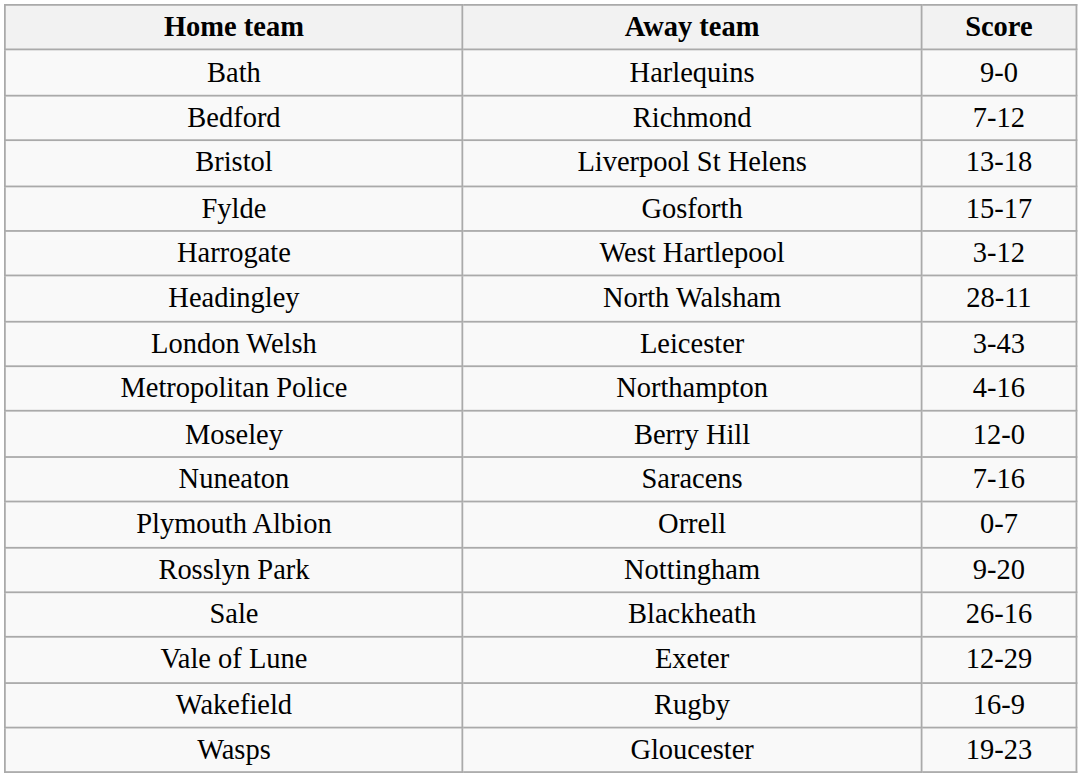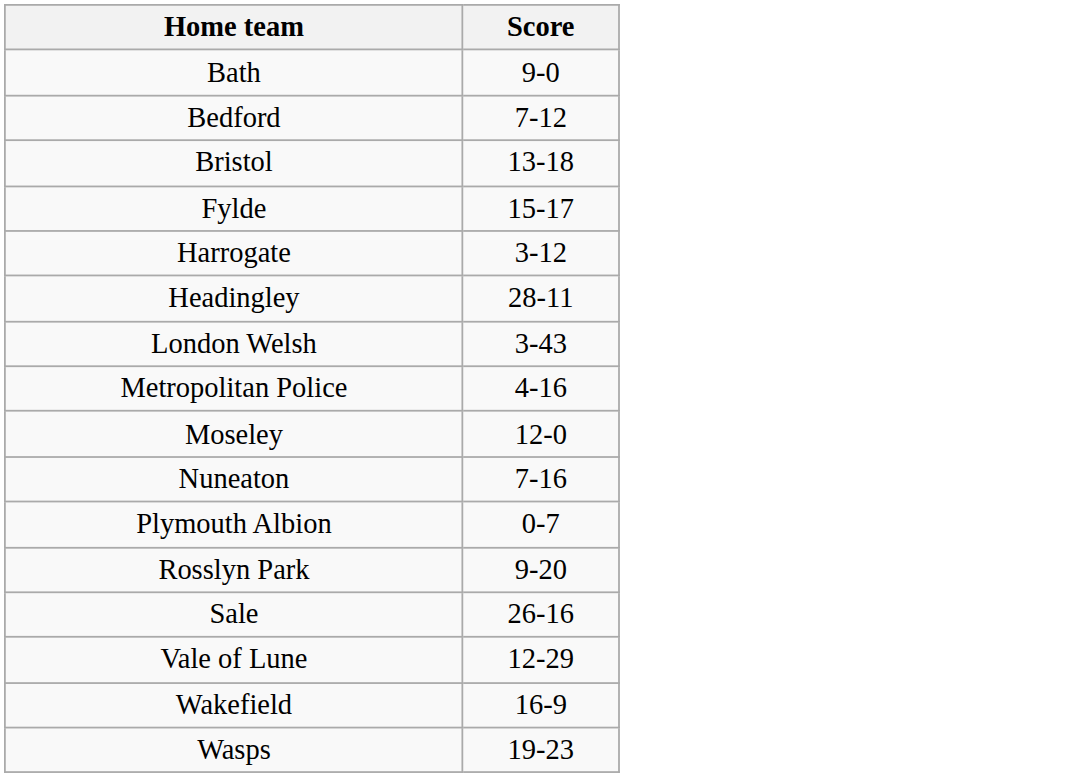- column: Away team | Harlequins | Richmond | Liverpool St Helens | Gosforth | West Hartlepool | North Walsham | Leicester | Northampton | Berry Hill | Saracens | Orrell | Nottingham | Blackheath | Exeter | Rugby | Gloucester
